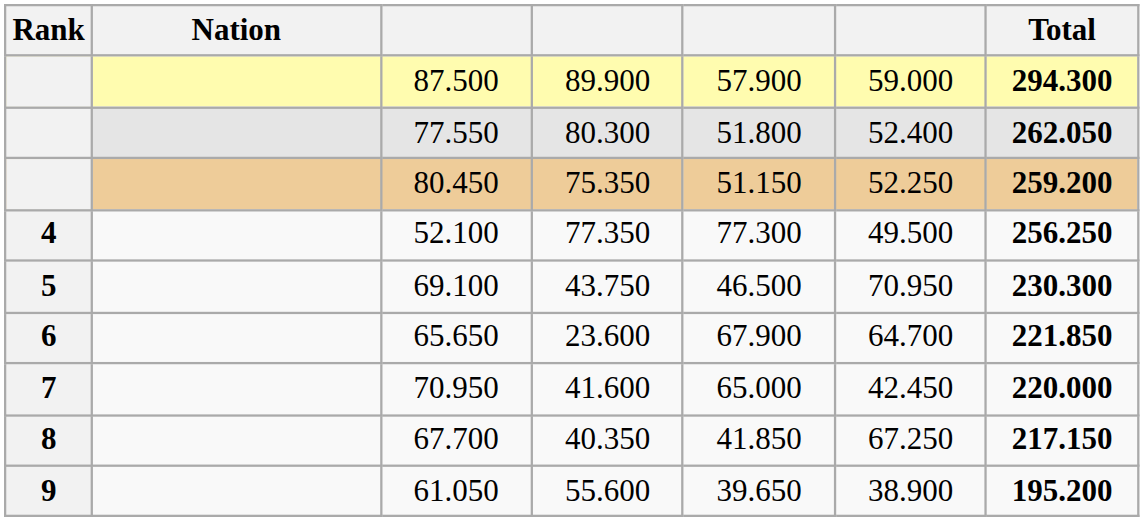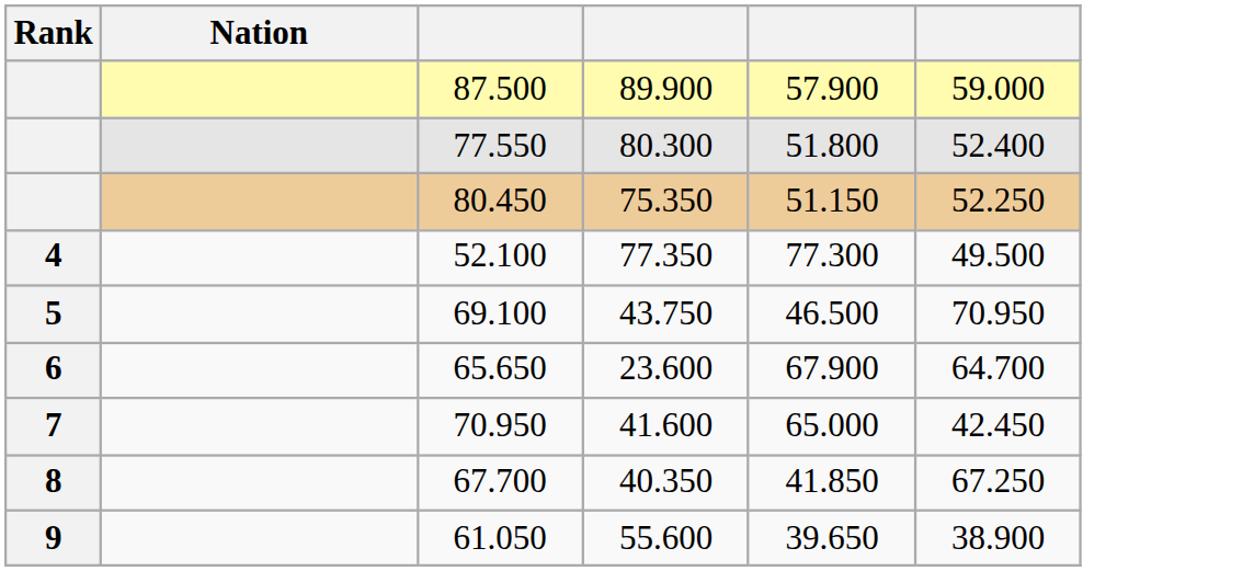- column: Total | 294.300 | 262.050 | 259.200 | 256.250 | 230.300 | 221.850 | 220.000 | 217.150 | 195.200
